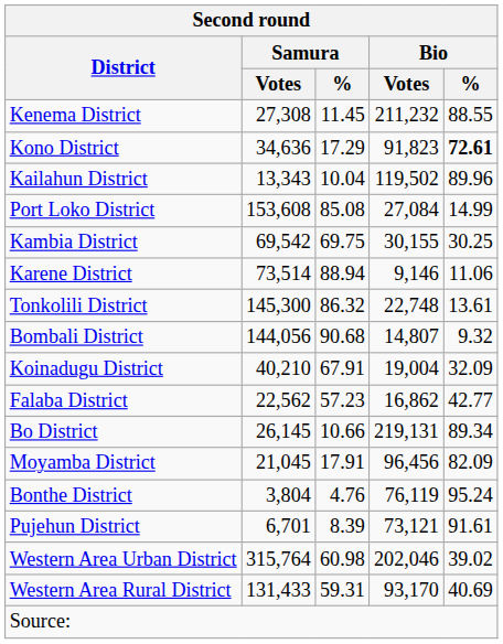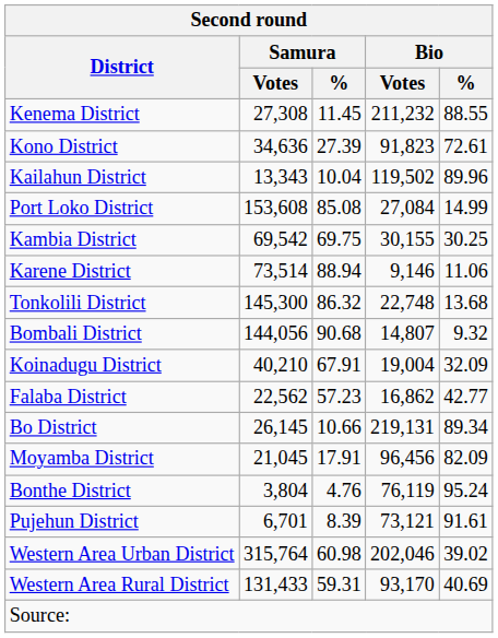Kono District | Second round / Samura / %: 17.29 -> 27.39
Kono District | Second round / Bio / %: bold -> normal
Tonkolili District | Second round / Bio / %: 13.61 -> 13.68
